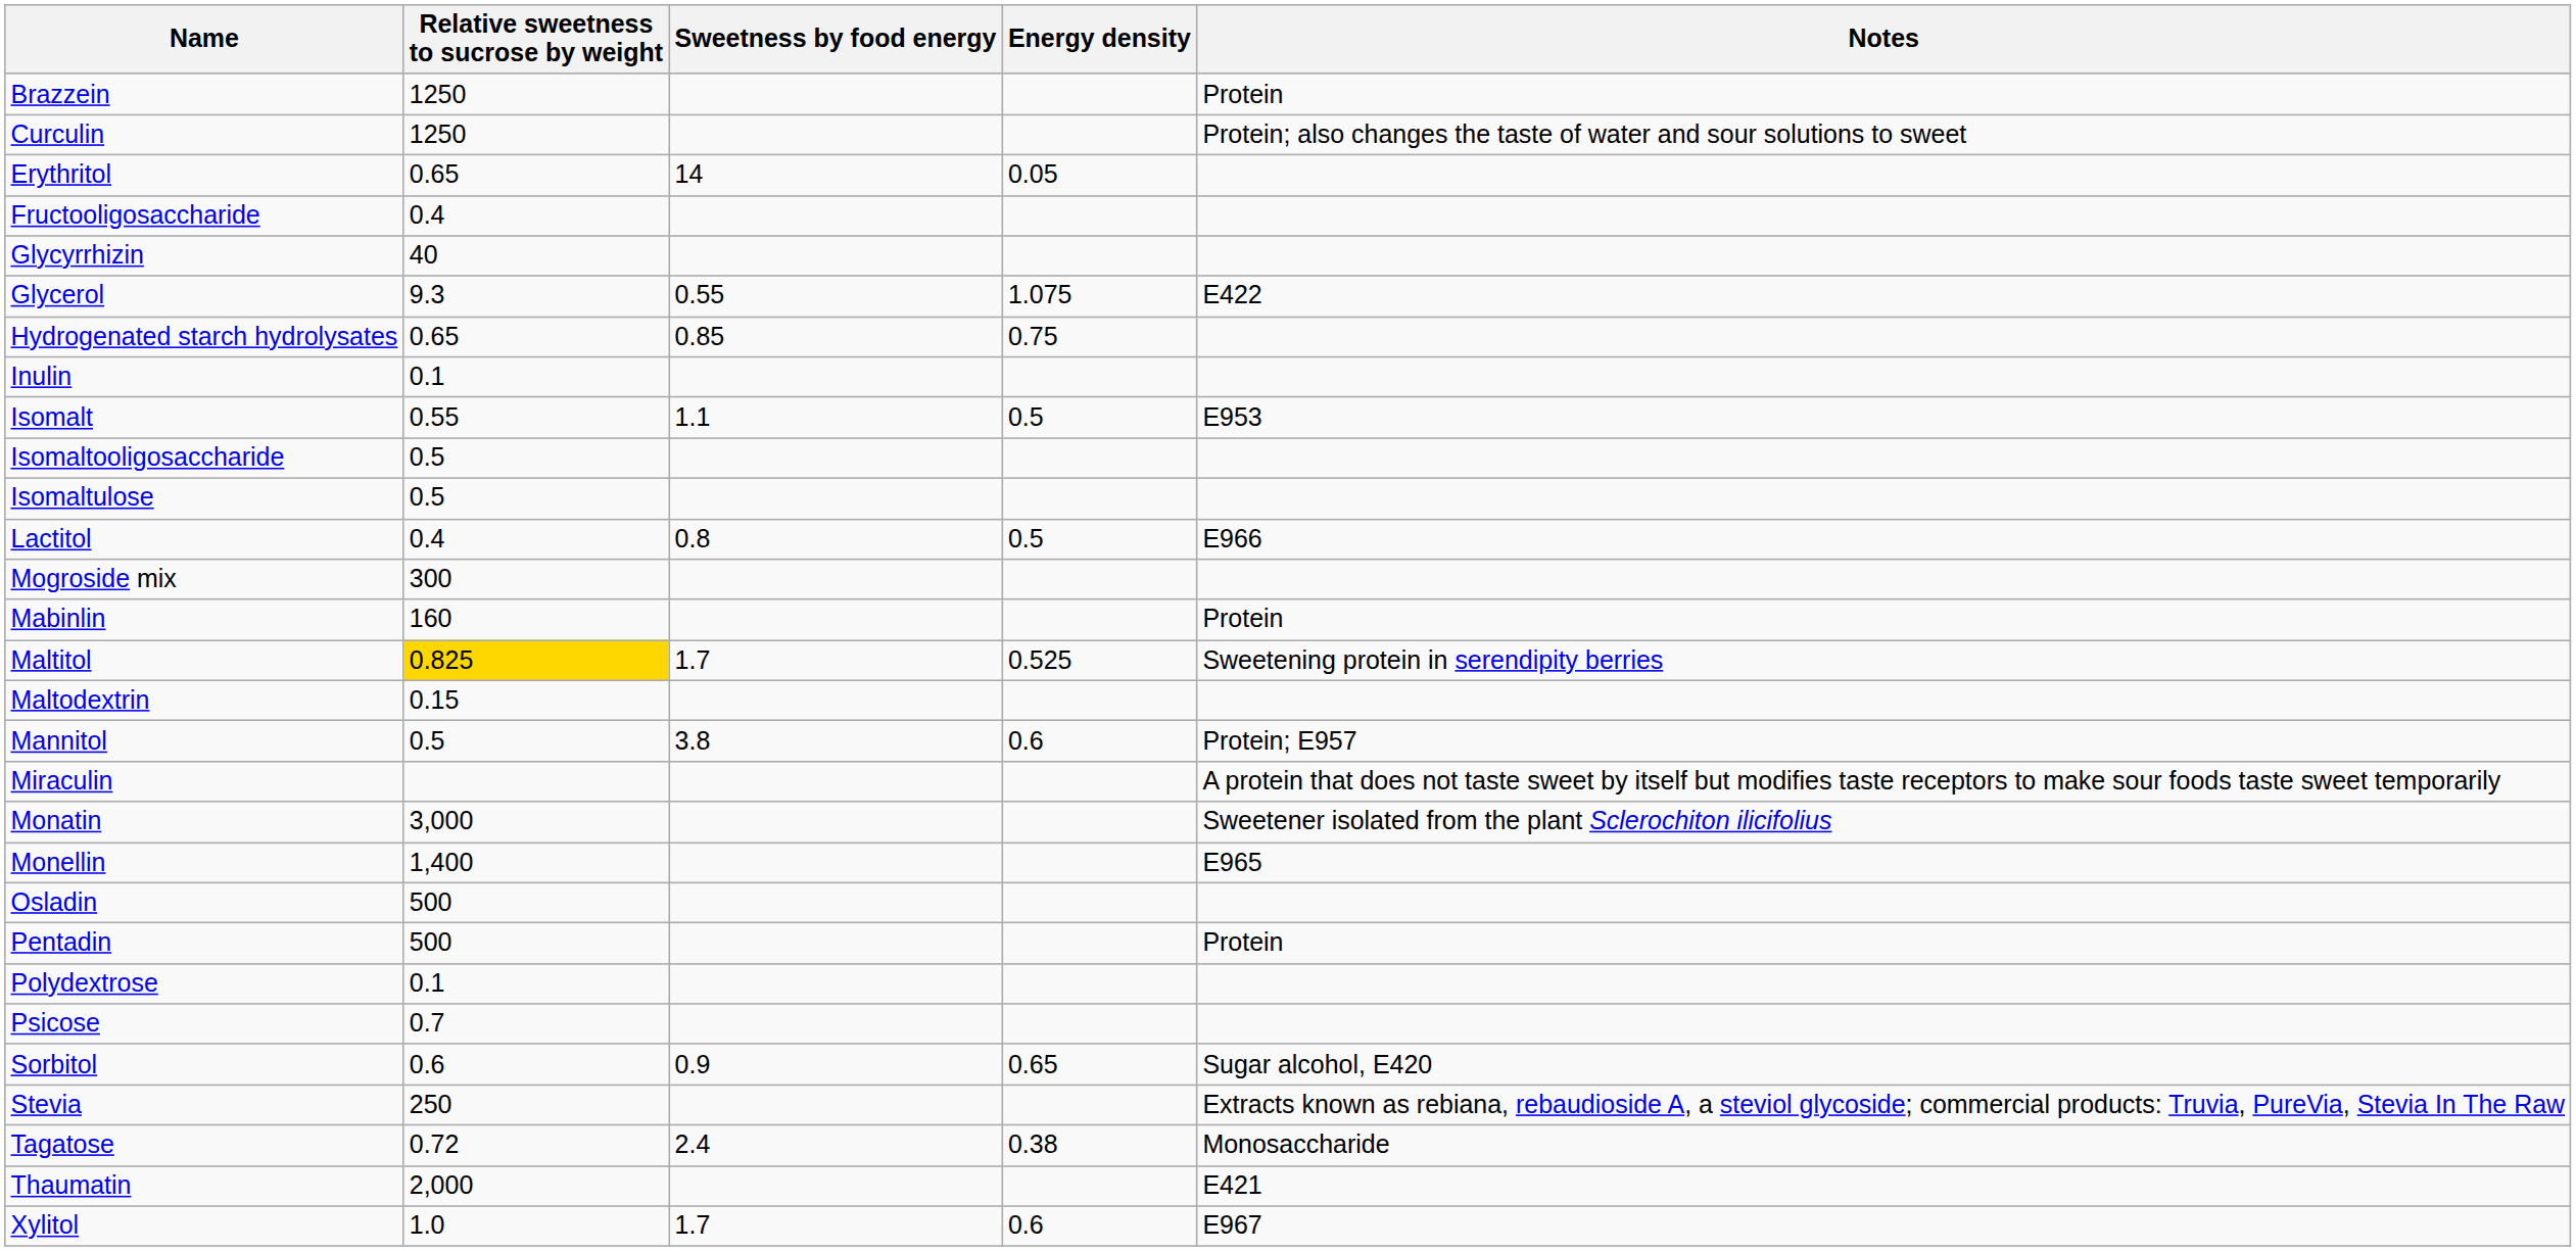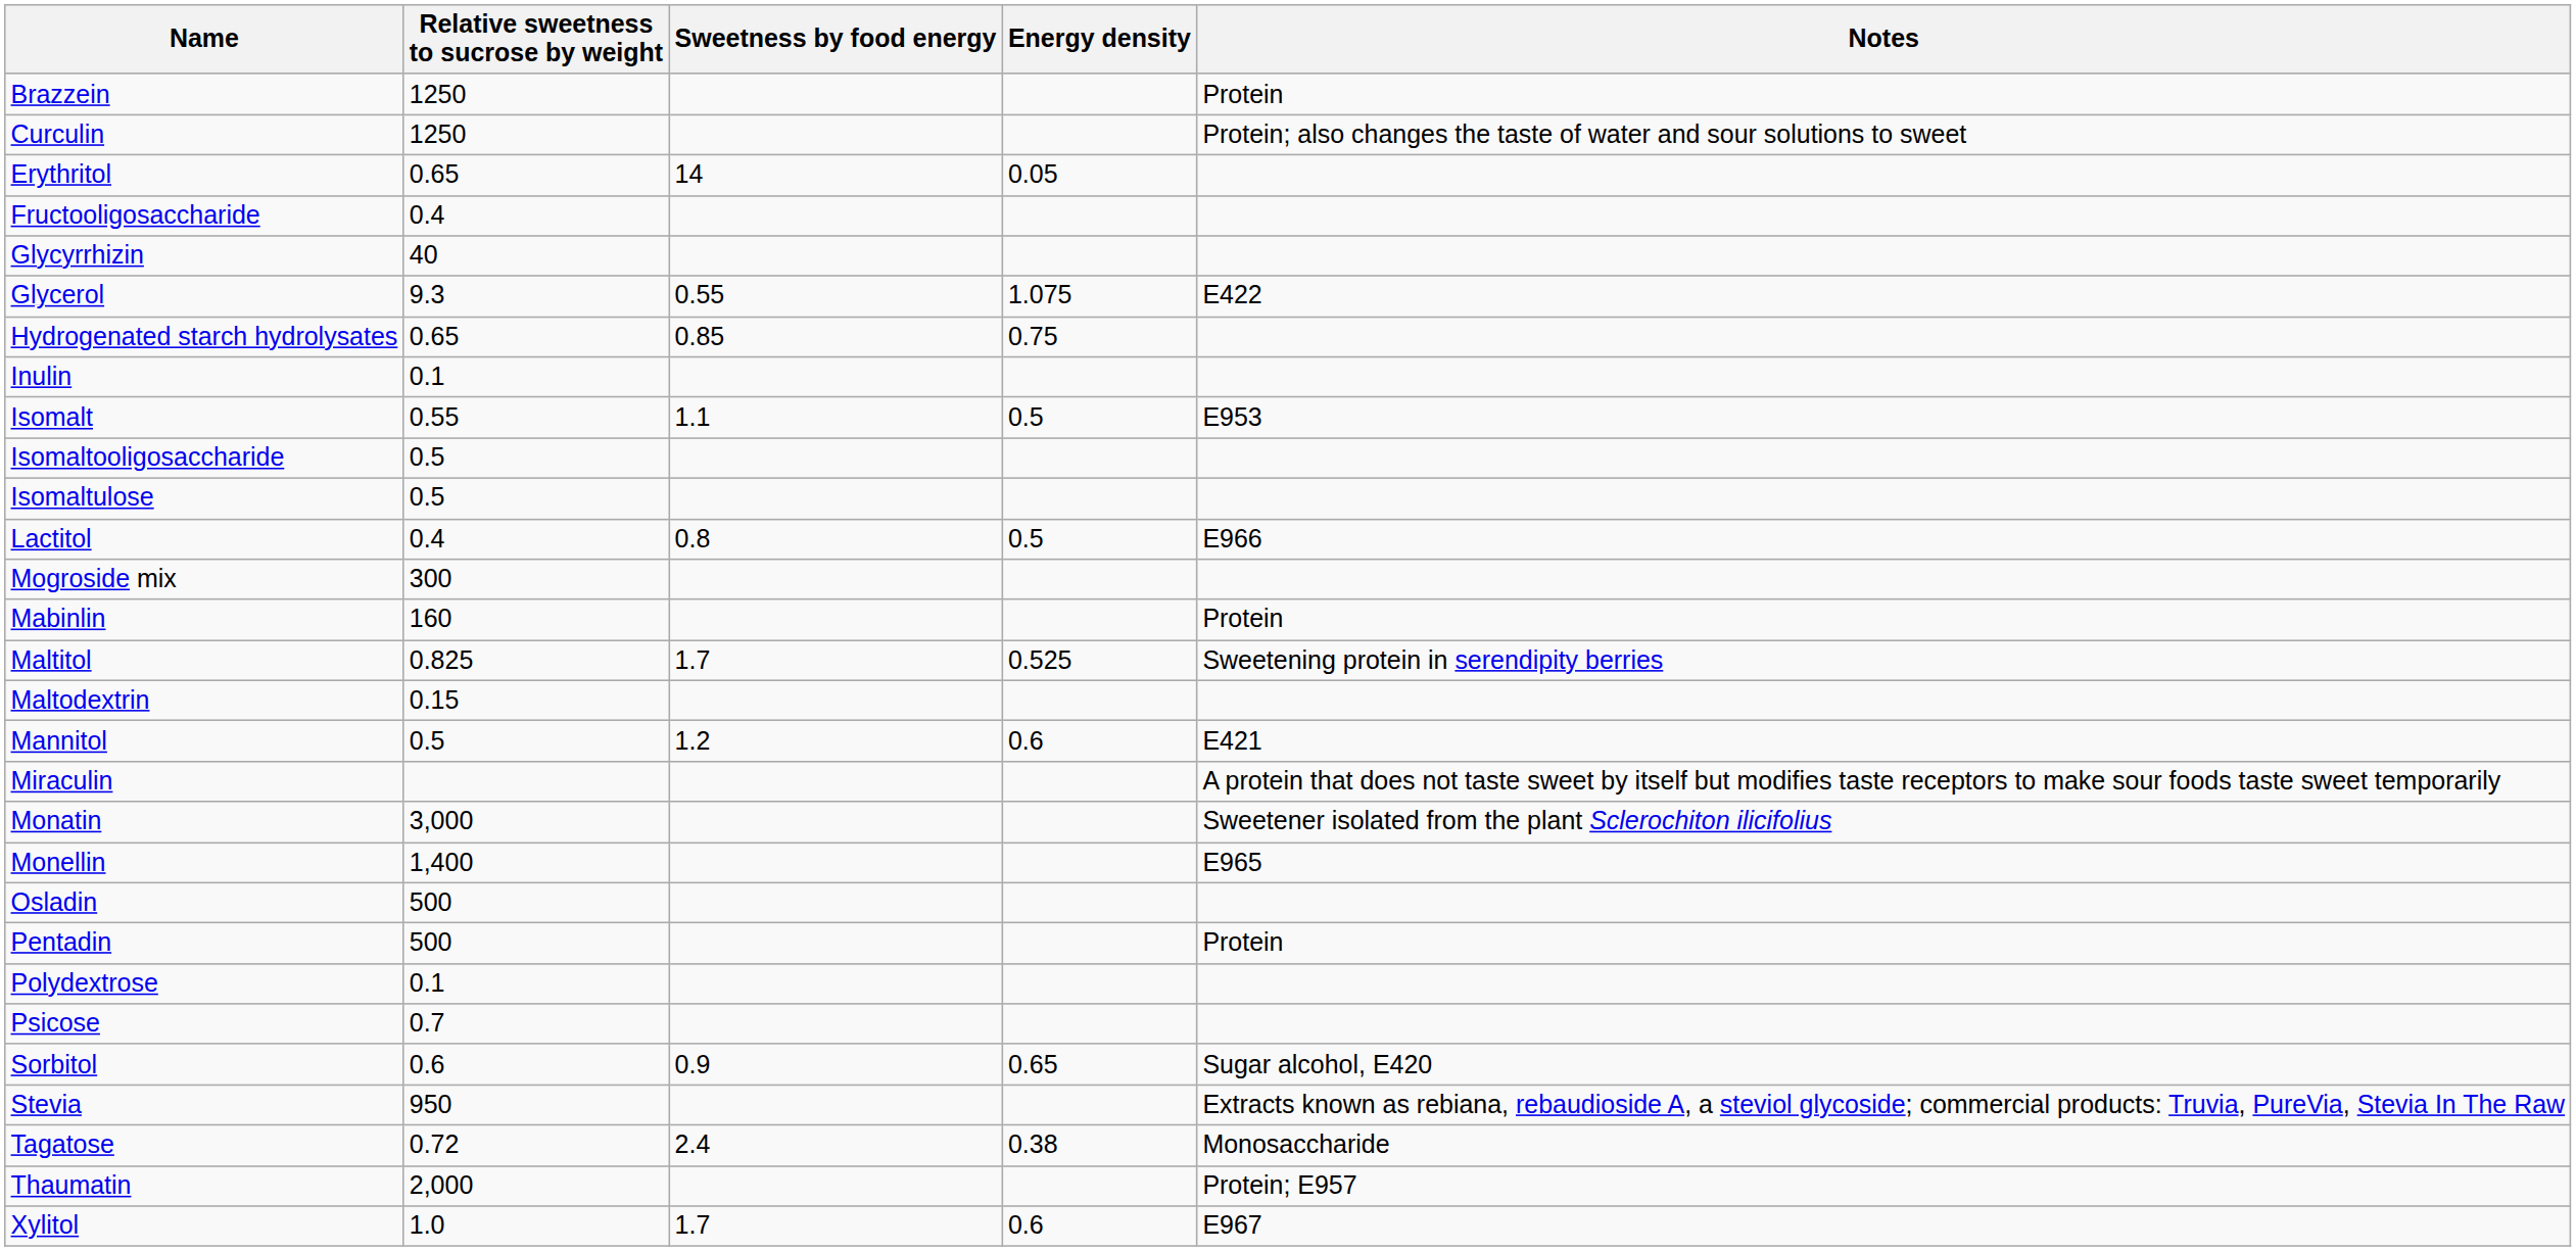Maltitol | Relative sweetness to sucrose by weight: gold background -> no background
Mannitol | Sweetness by food energy: 3.8 -> 1.2
Mannitol | Notes: Protein; E957 -> E421
Stevia | Relative sweetness to sucrose by weight: 250 -> 950
Thaumatin | Notes: E421 -> Protein; E957
